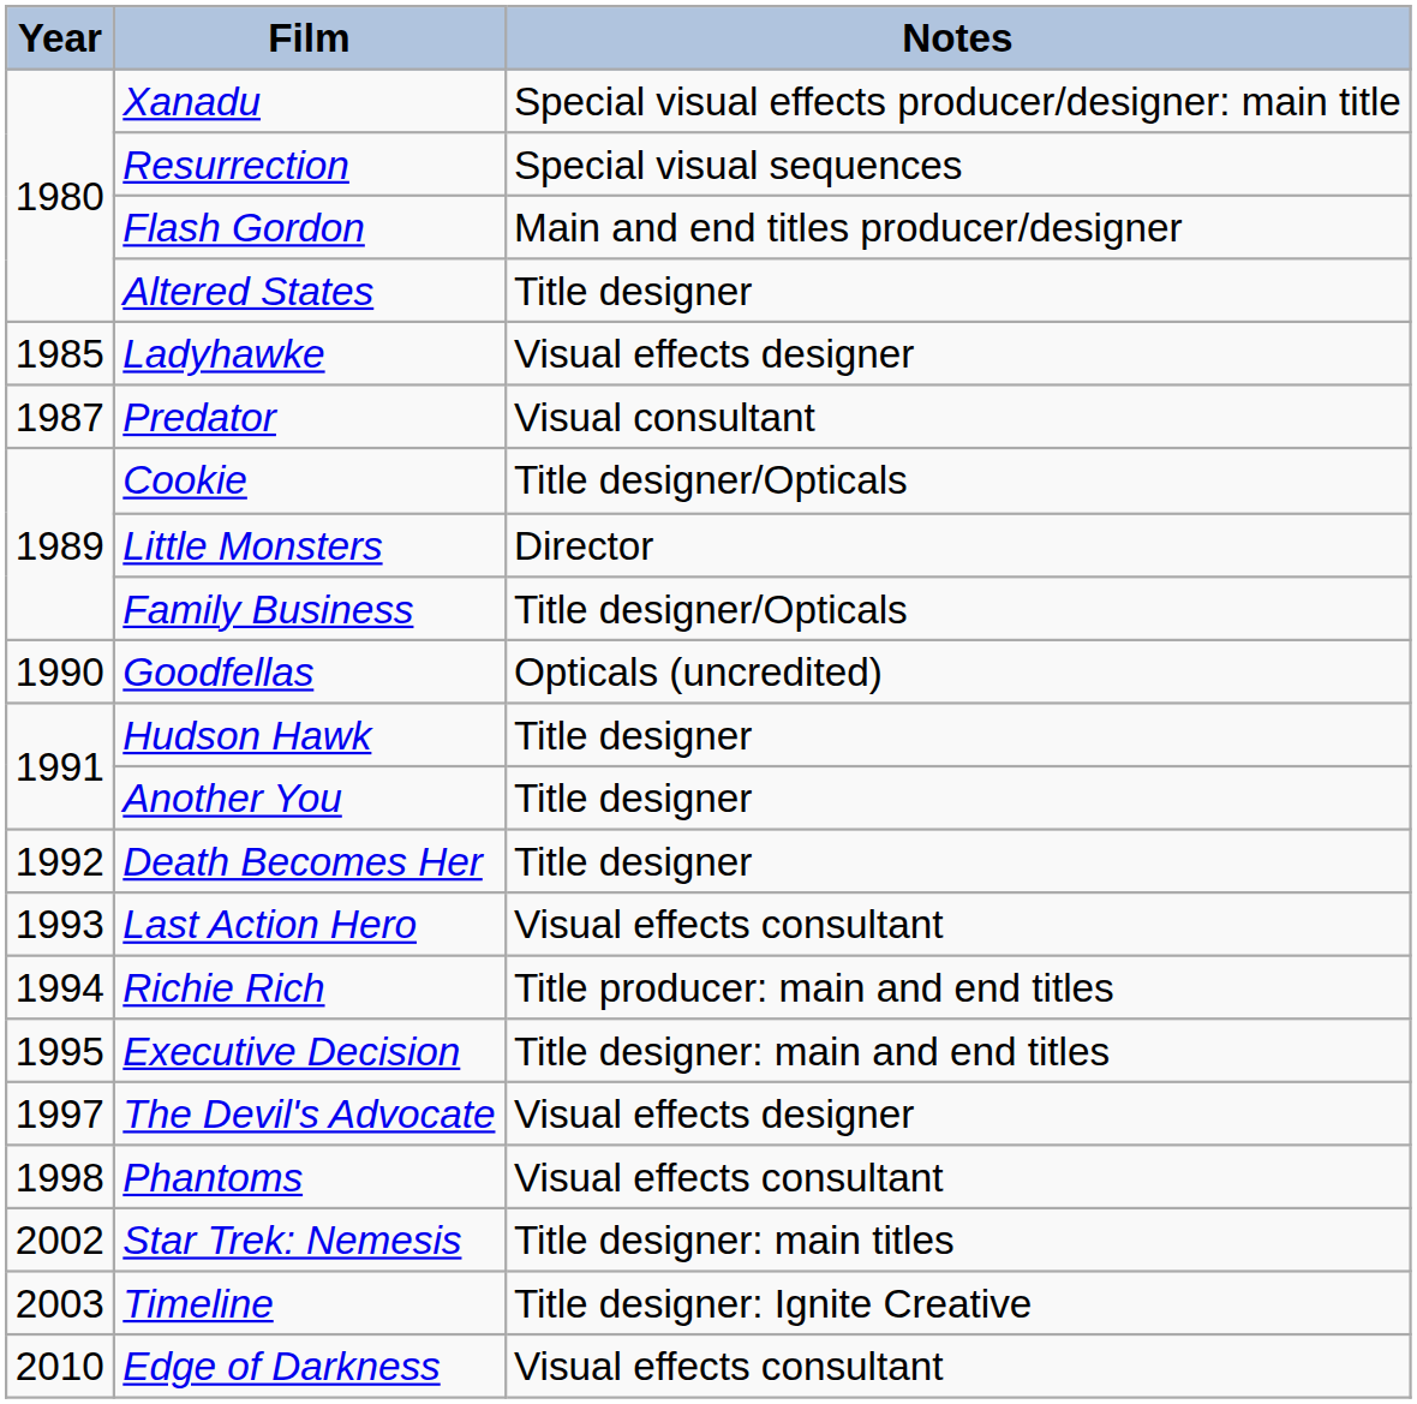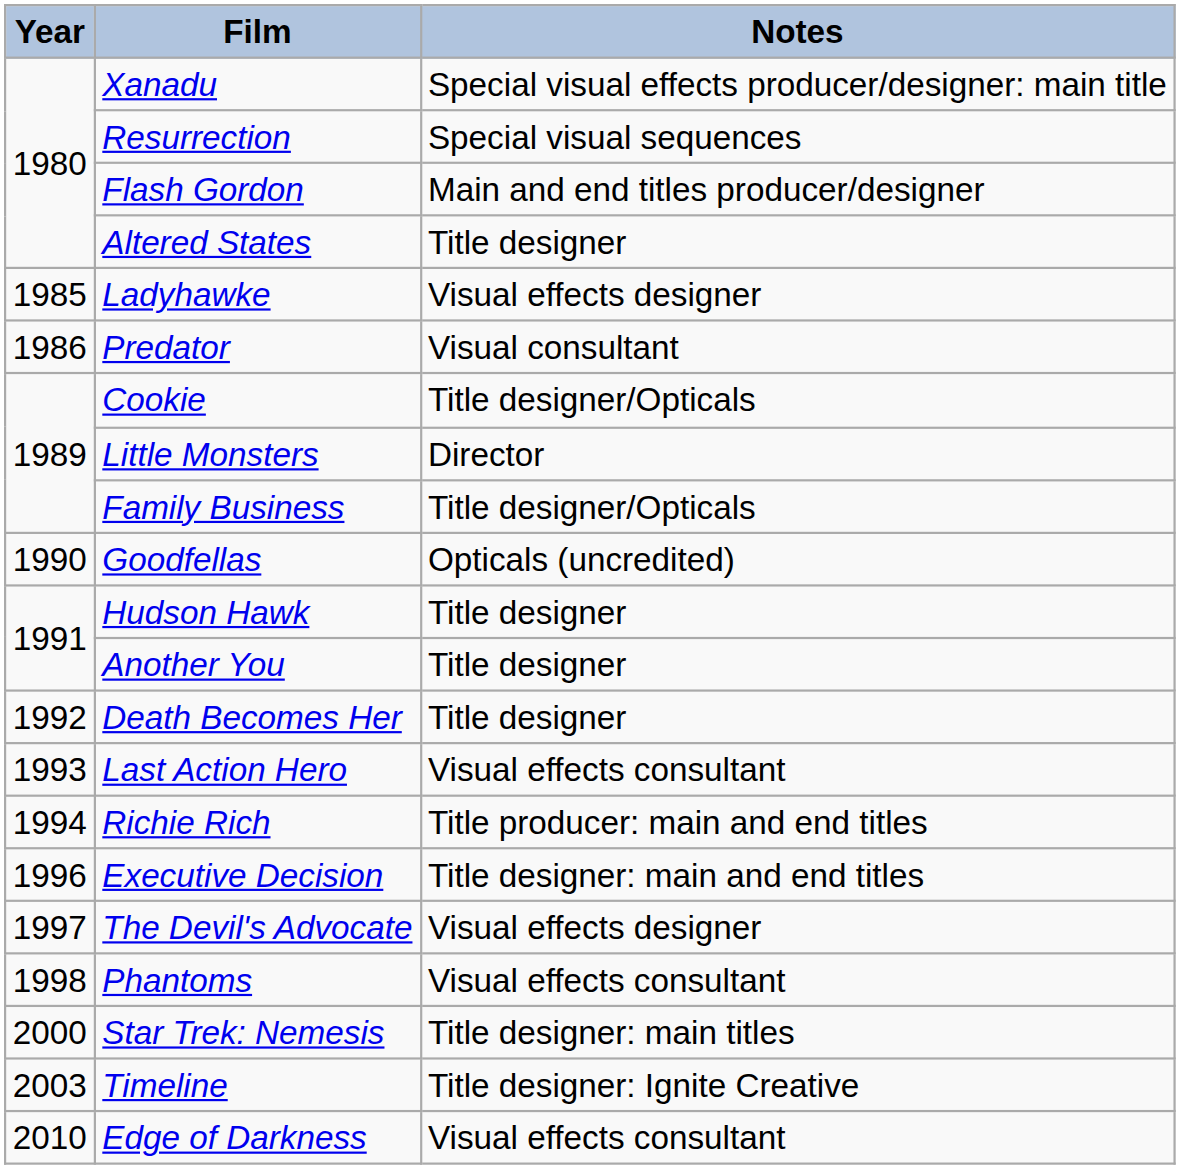Predator | Year: 1987 -> 1986
Executive Decision | Year: 1995 -> 1996
Star Trek: Nemesis | Year: 2002 -> 2000
